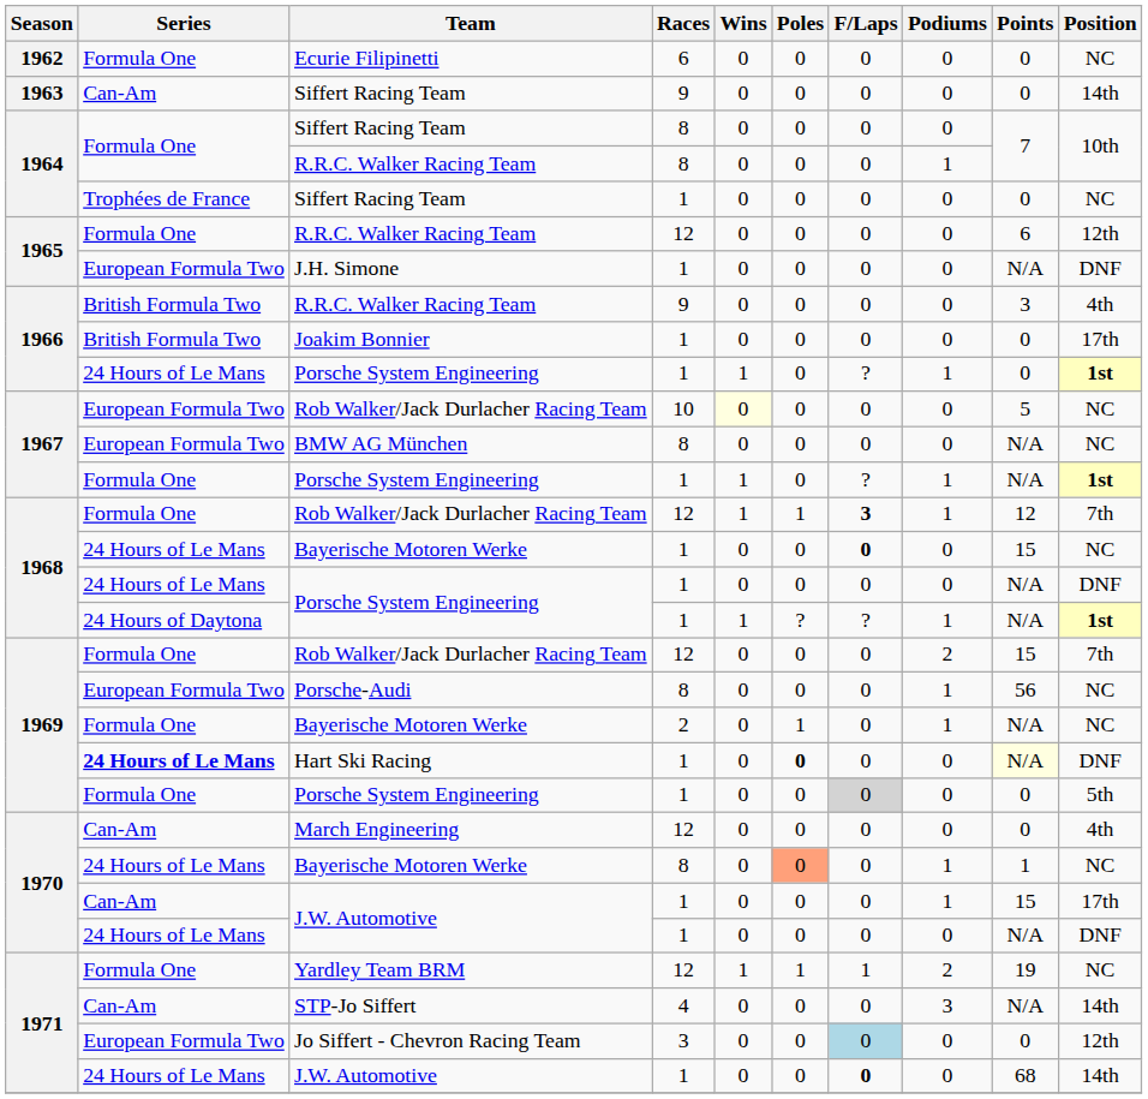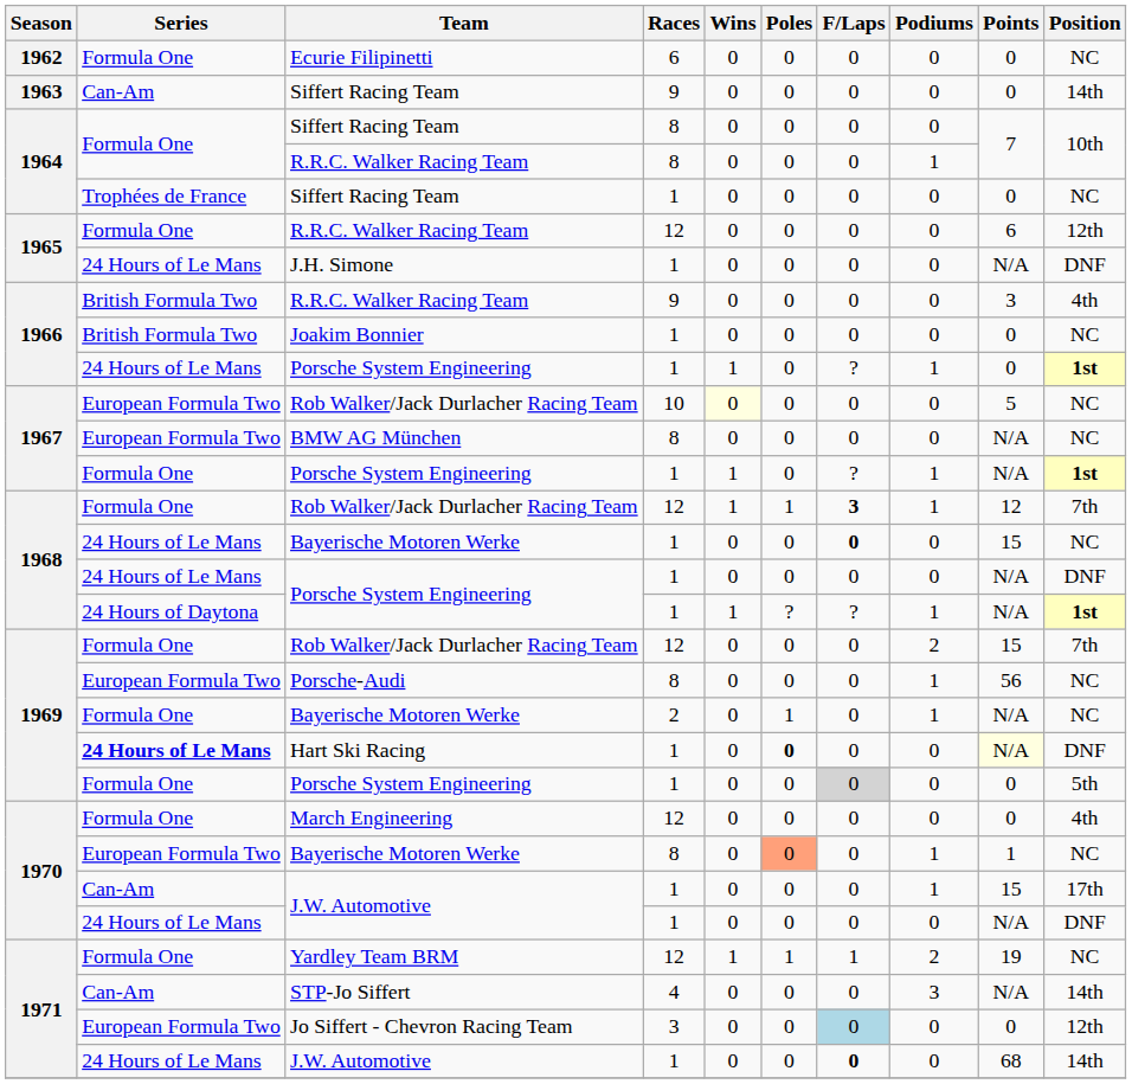J.H. Simone | Series: European Formula Two -> 24 Hours of Le Mans
Joakim Bonnier | Position: 17th -> NC
March Engineering | Series: Can-Am -> Formula One
1970 / Bayerische Motoren Werke | Series: 24 Hours of Le Mans -> European Formula Two
